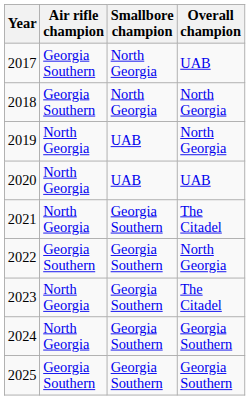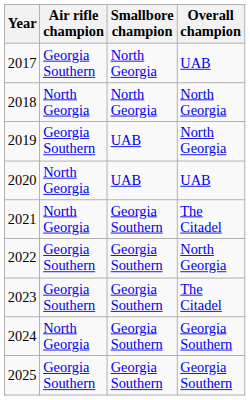2018 | Air rifle champion: Georgia Southern -> North Georgia
2019 | Air rifle champion: North Georgia -> Georgia Southern
2023 | Air rifle champion: North Georgia -> Georgia Southern
